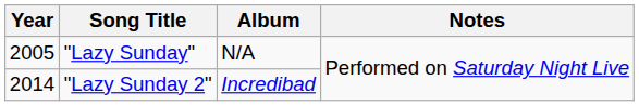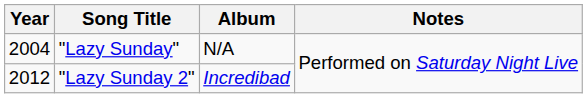"Lazy Sunday" | Year: 2005 -> 2004
"Lazy Sunday 2" | Year: 2014 -> 2012
